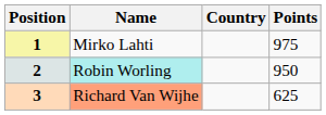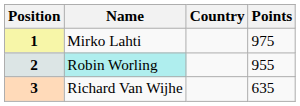2 | Points: 950 -> 955
3 | Name: lightsalmon background -> no background
3 | Points: 625 -> 635
